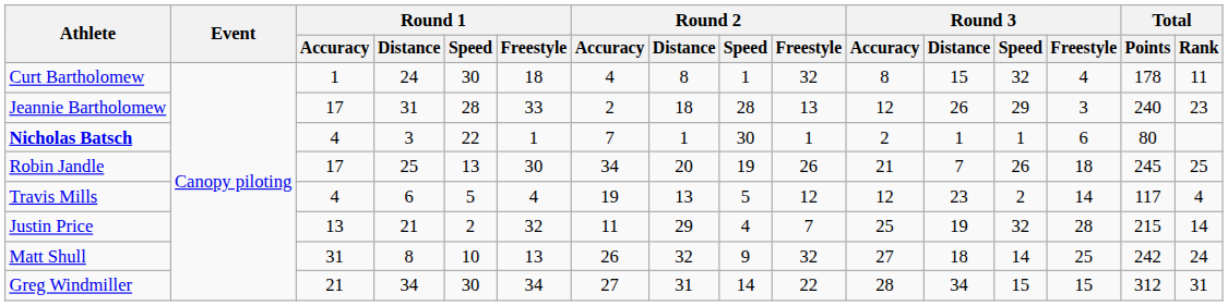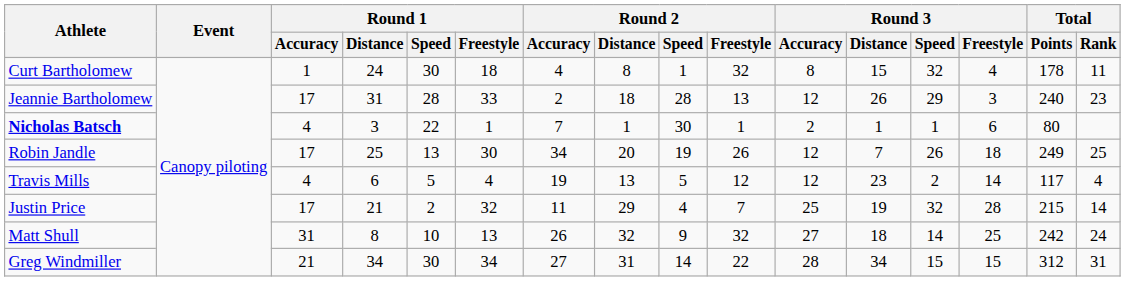Robin Jandle | Round 3 / Accuracy: 21 -> 12
Robin Jandle | Total / Points: 245 -> 249
Justin Price | Round 1 / Accuracy: 13 -> 17
